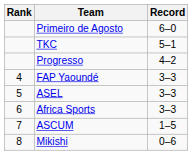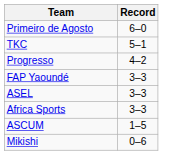- column: Rank | 4 | 5 | 6 | 7 | 8
